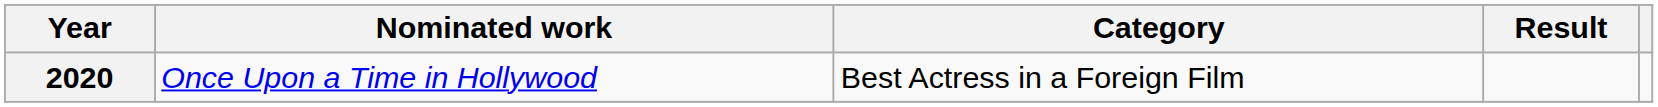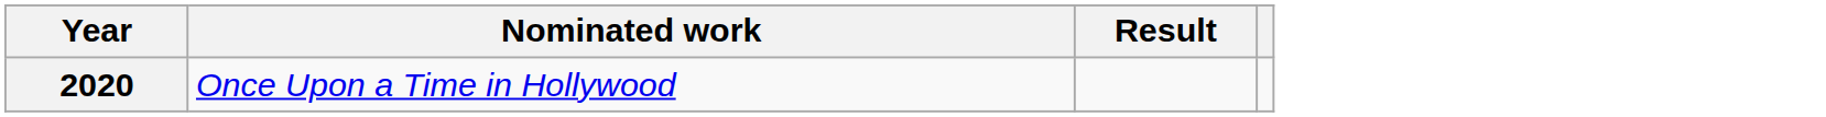- column: Category | Best Actress in a Foreign Film
